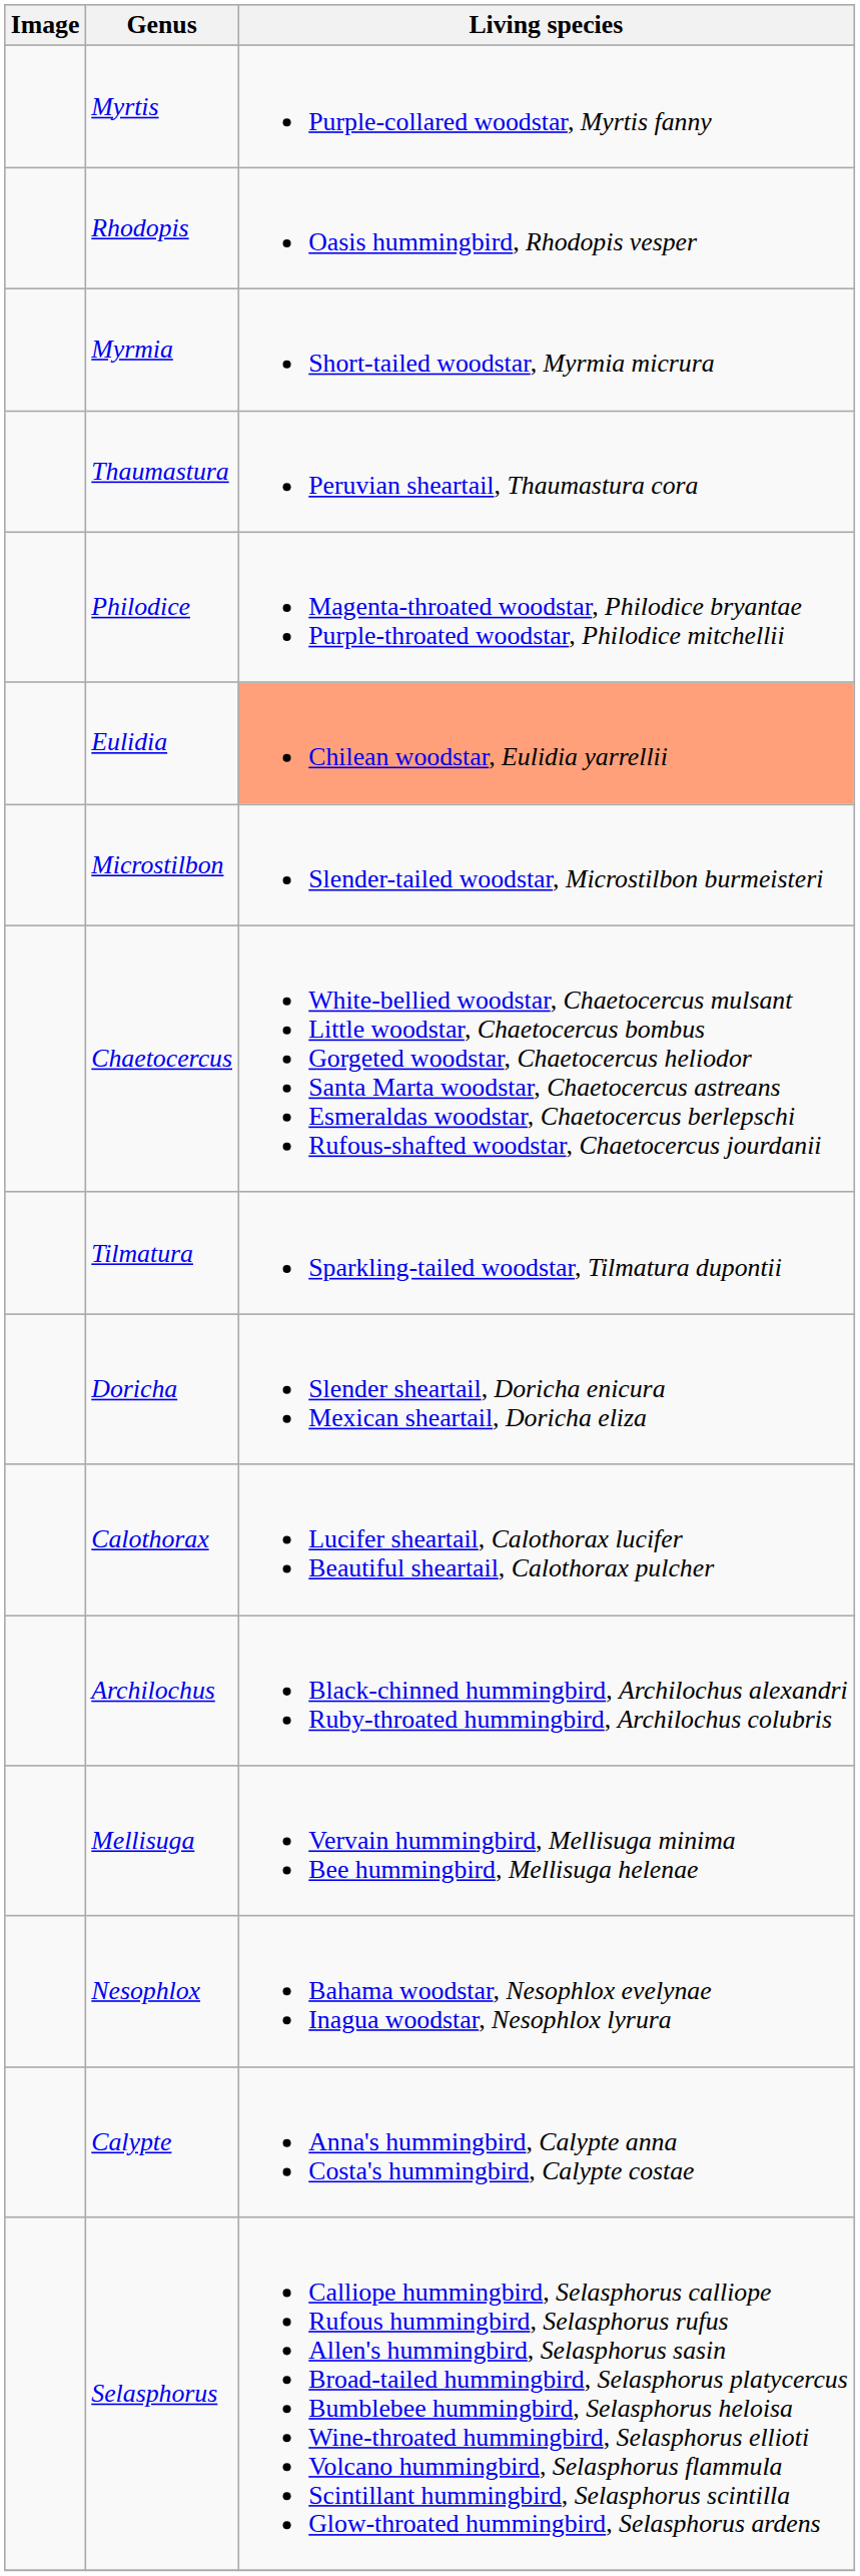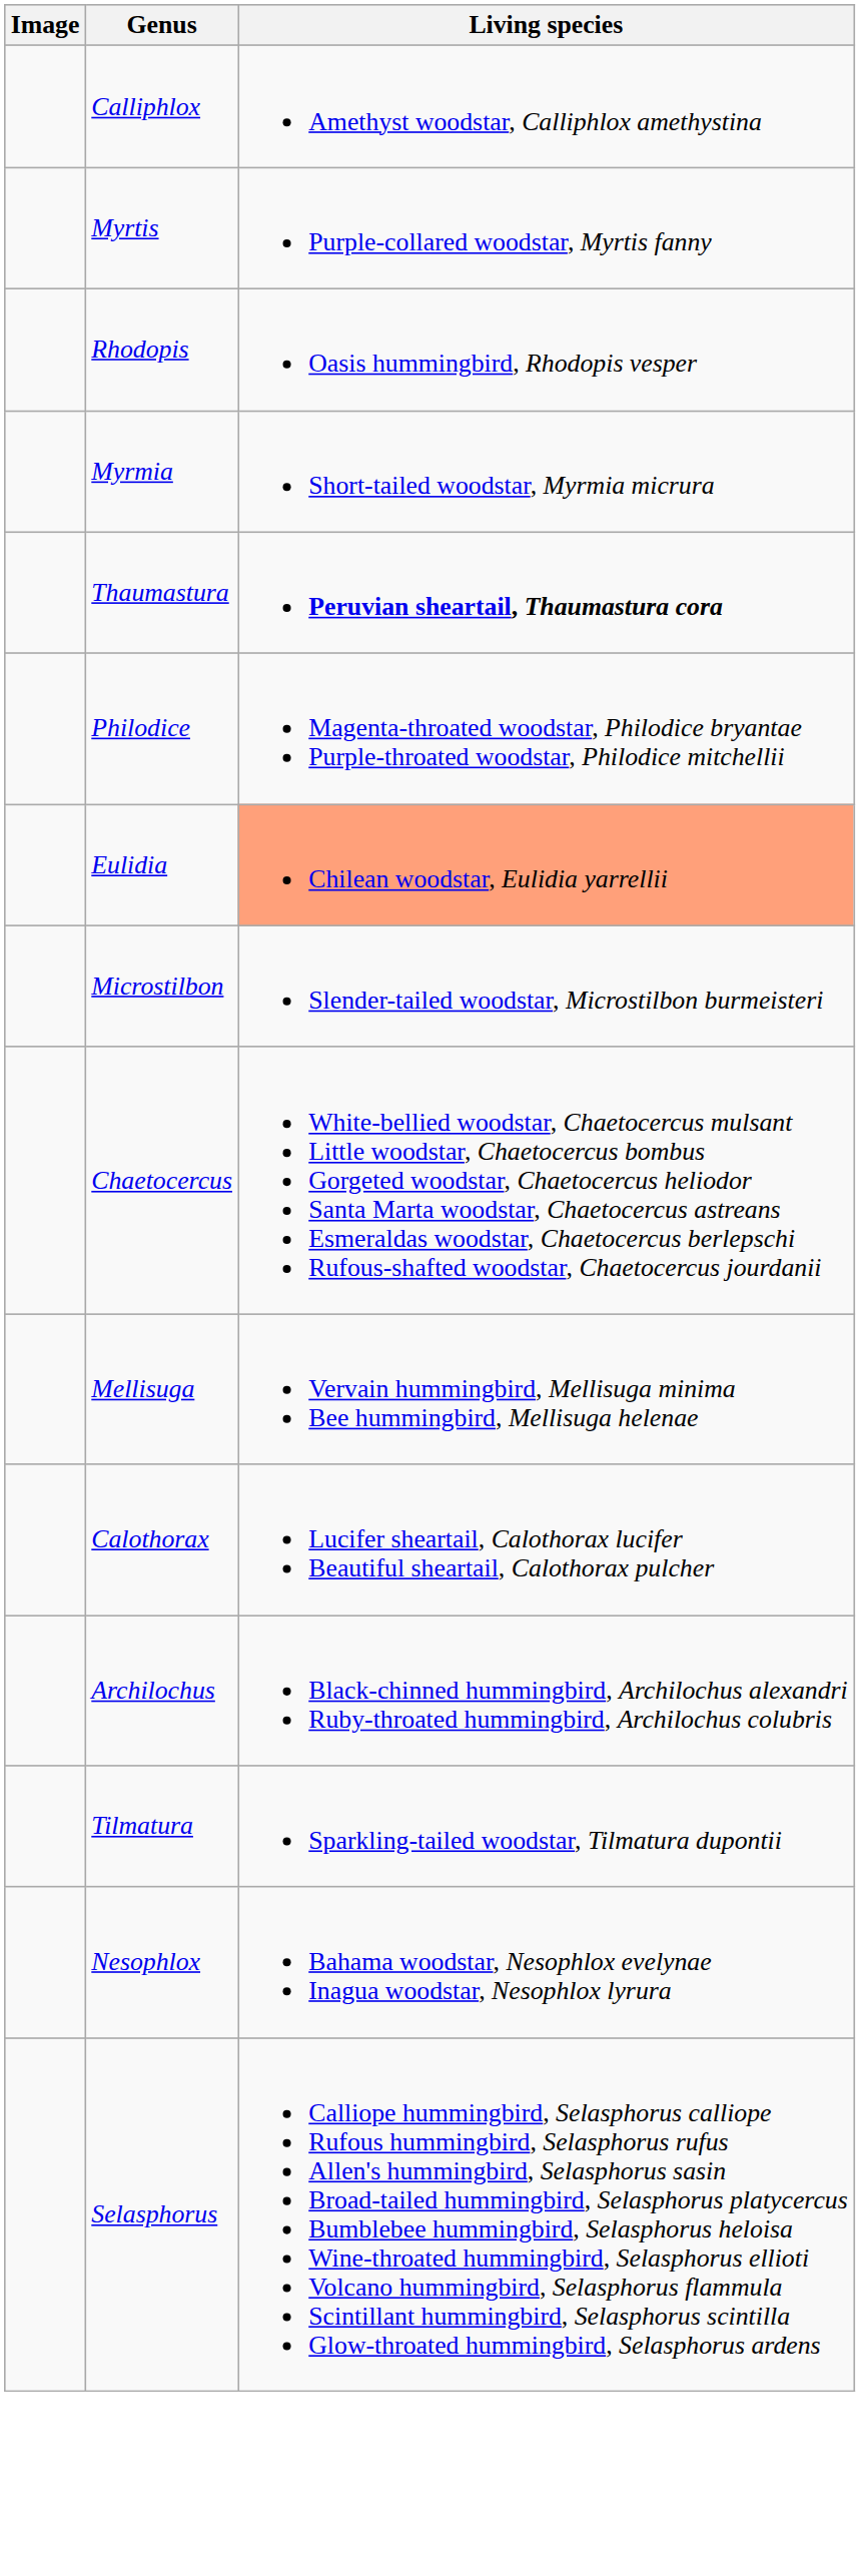+ row: Calliphlox | Amethyst woodstar, Calliphlox amethystina
Thaumastura | Living species: normal -> bold
rows swapped: Tilmatura <-> Mellisuga
- row: Doricha | Slender sheartail, Doricha enicura Mexican sheartail, Doricha eliza
- row: Calypte | Anna's hummingbird, Calypte anna Costa's hummingbird, Calypte costae
